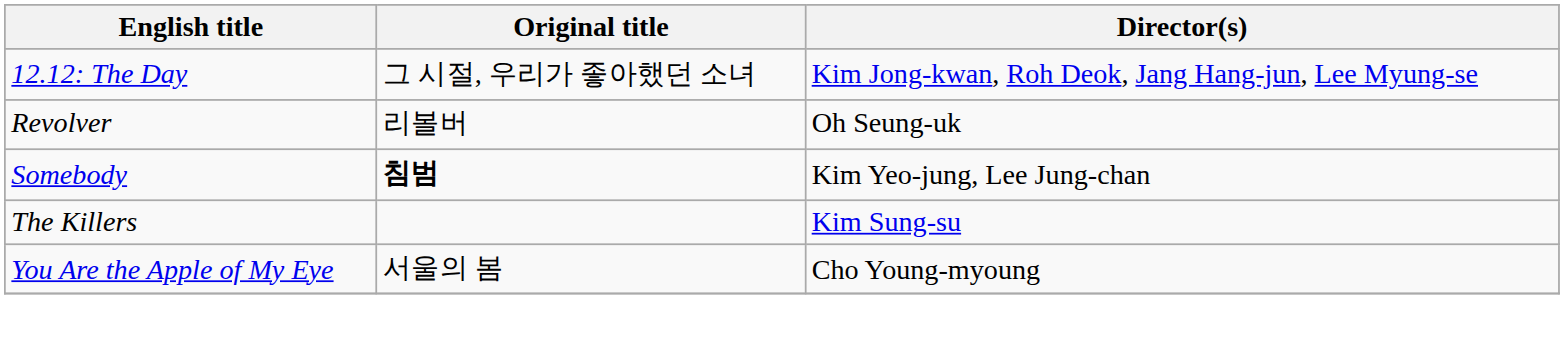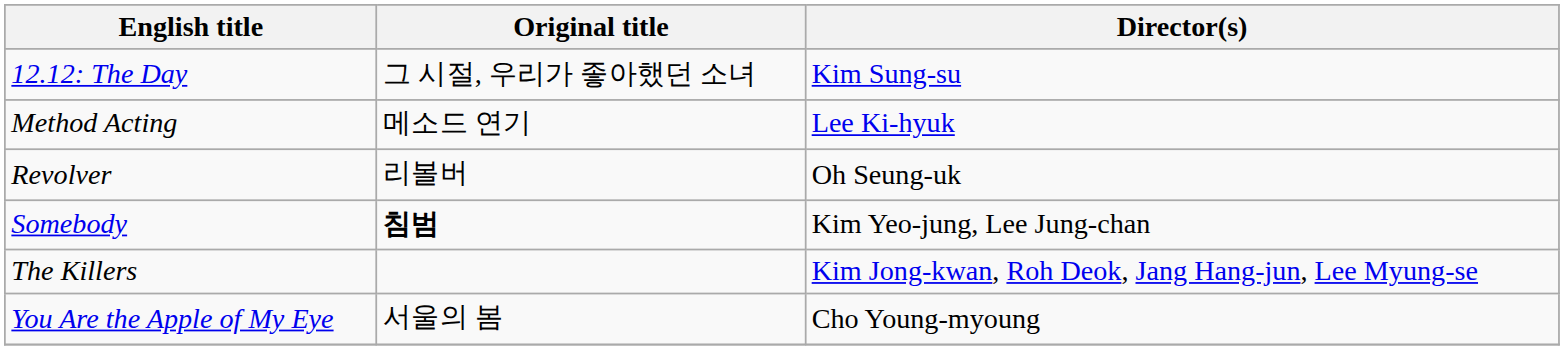12.12: The Day | Director(s): Kim Jong-kwan, Roh Deok, Jang Hang-jun, Lee Myung-se -> Kim Sung-su
+ row: Method Acting | 메소드 연기 | Lee Ki-hyuk
The Killers | Director(s): Kim Sung-su -> Kim Jong-kwan, Roh Deok, Jang Hang-jun, Lee Myung-se
